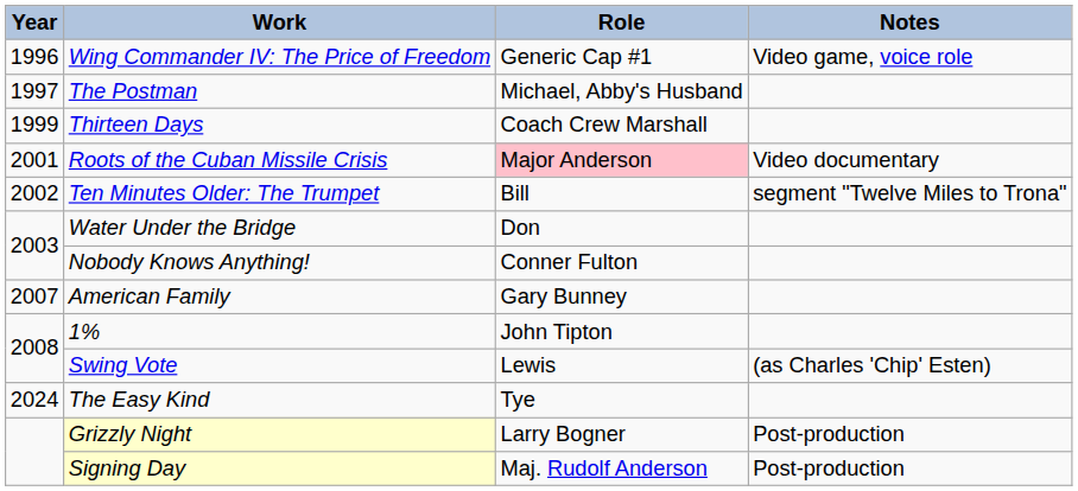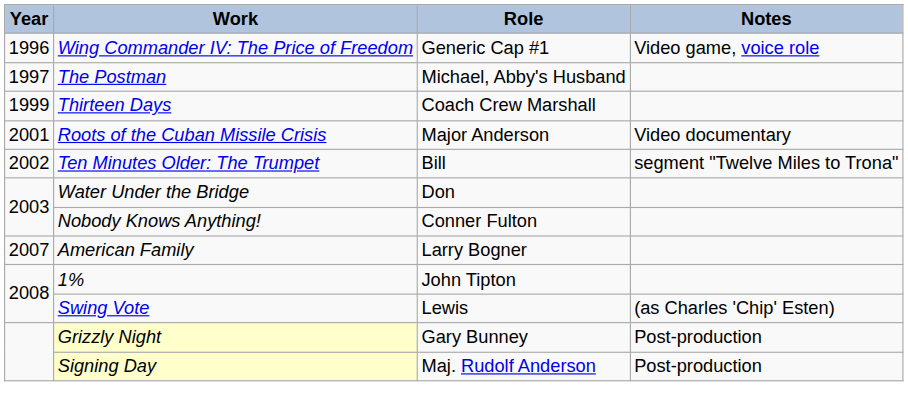Roots of the Cuban Missile Crisis | Role: pink background -> no background
American Family | Role: Gary Bunney -> Larry Bogner
- row: 2024 | The Easy Kind | Tye
Grizzly Night | Role: Larry Bogner -> Gary Bunney
